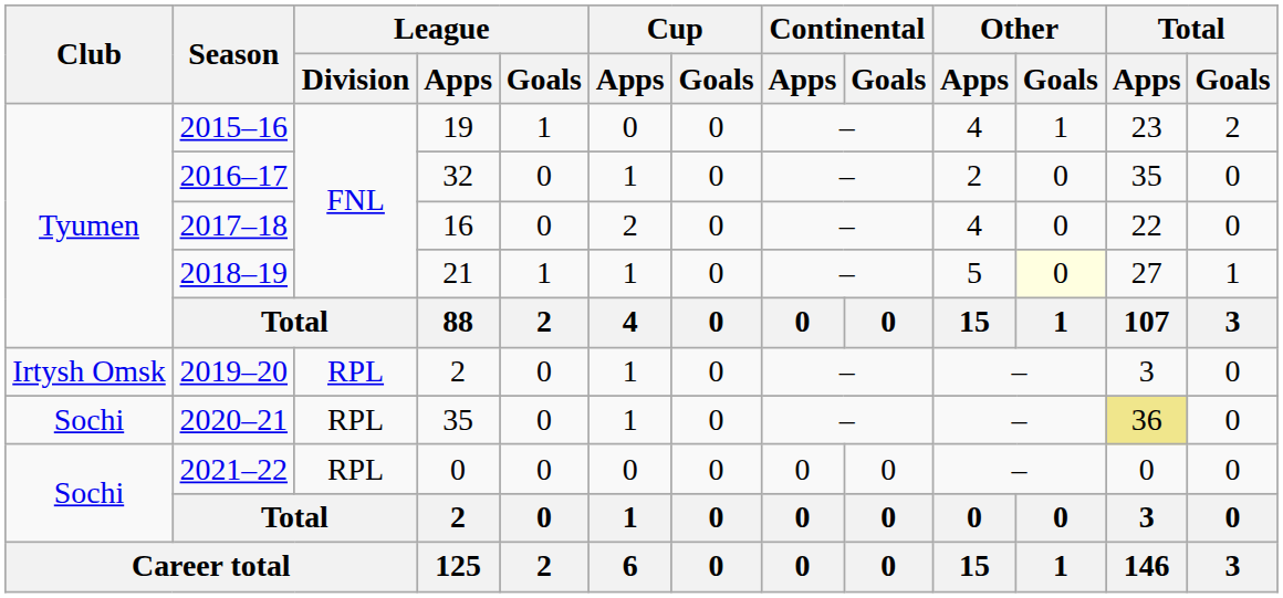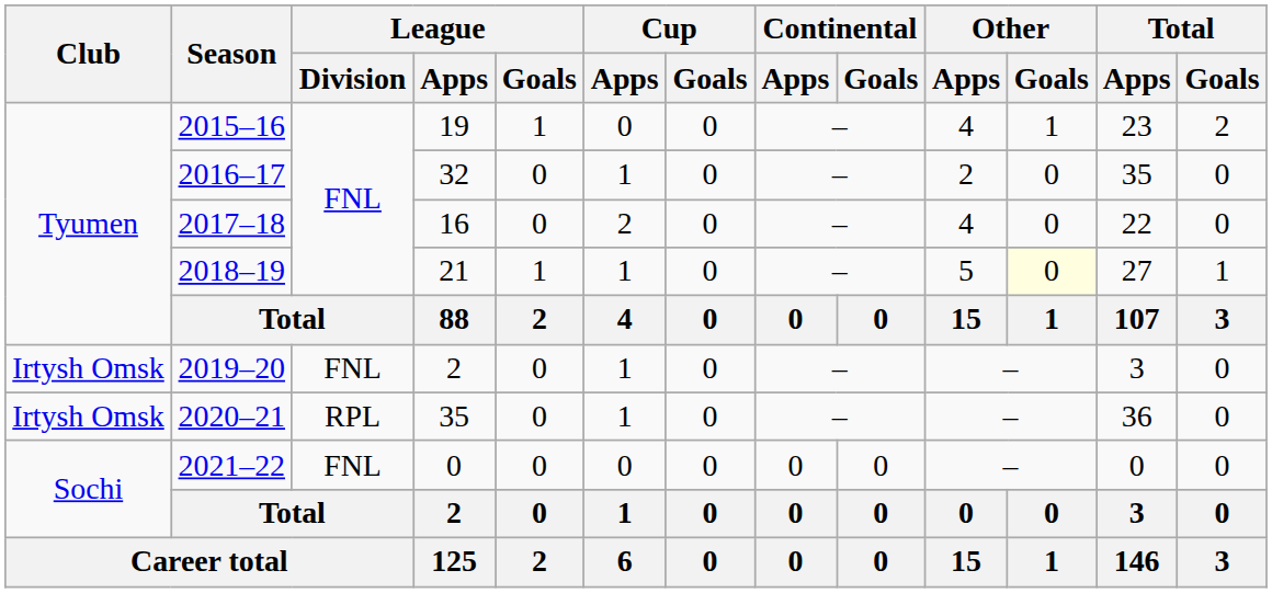2019–20 | League / Division: RPL -> FNL
2020–21 | Club: Sochi -> Irtysh Omsk
2020–21 | Total / Apps: khaki background -> no background
2021–22 | League / Division: RPL -> FNL
